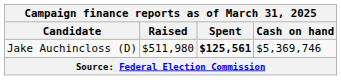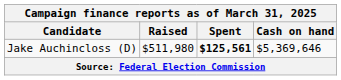Jake Auchincloss (D) | Cash on hand: $5,369,746 -> $5,369,646
